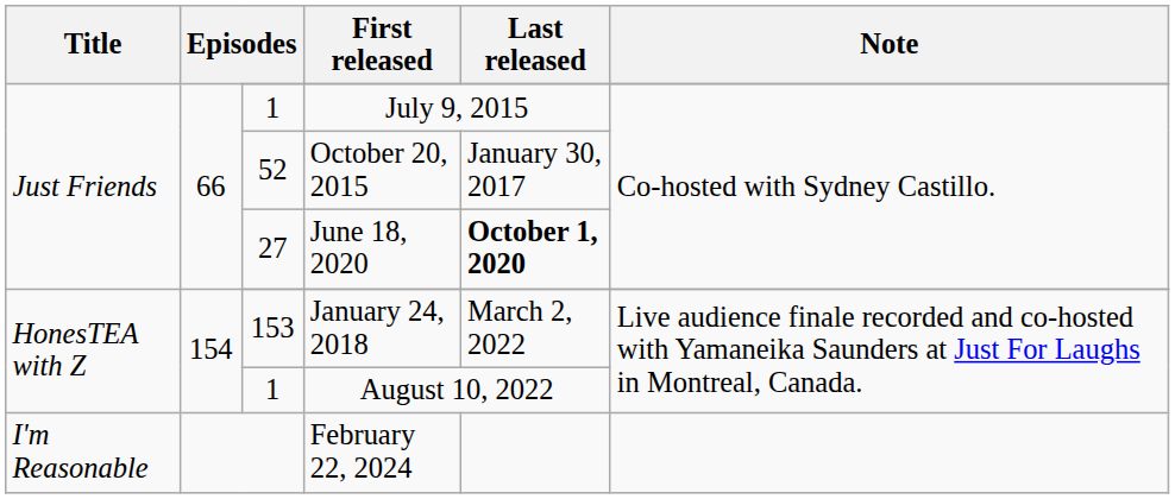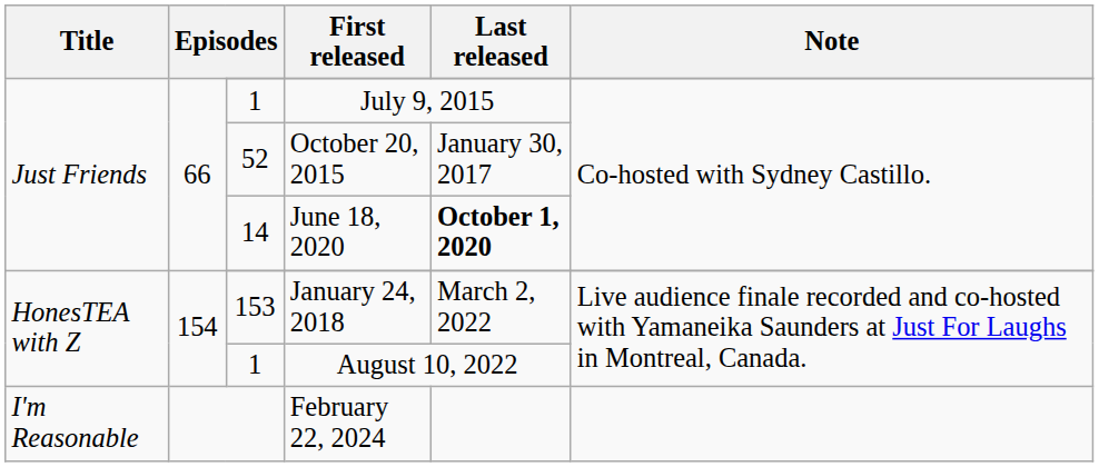June 18, 2020 | column 3: 27 -> 14
